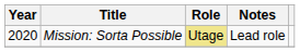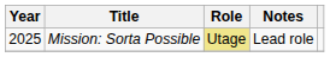Mission: Sorta Possible | Year: 2020 -> 2025
